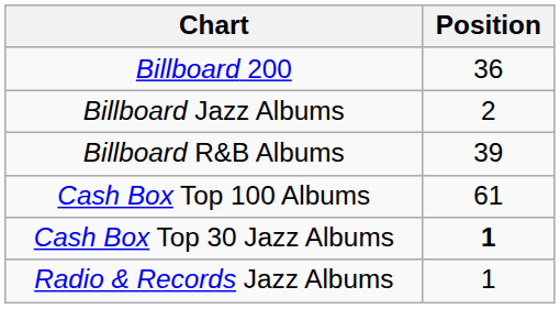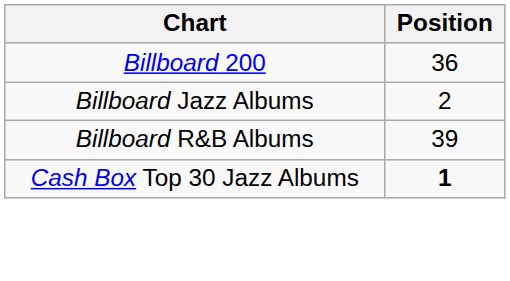- row: Cash Box Top 100 Albums | 61
- row: Radio & Records Jazz Albums | 1
